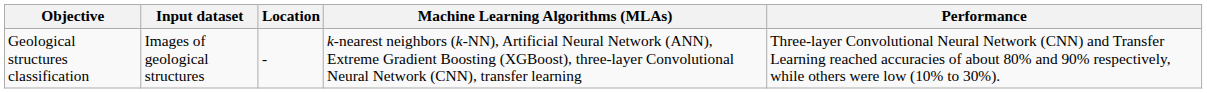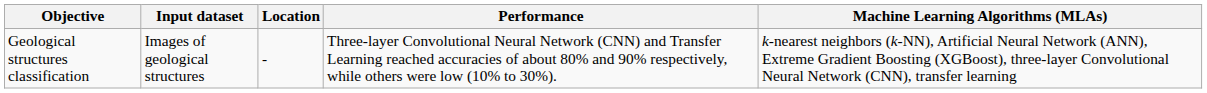columns swapped: Machine Learning Algorithms (MLAs) <-> Performance
